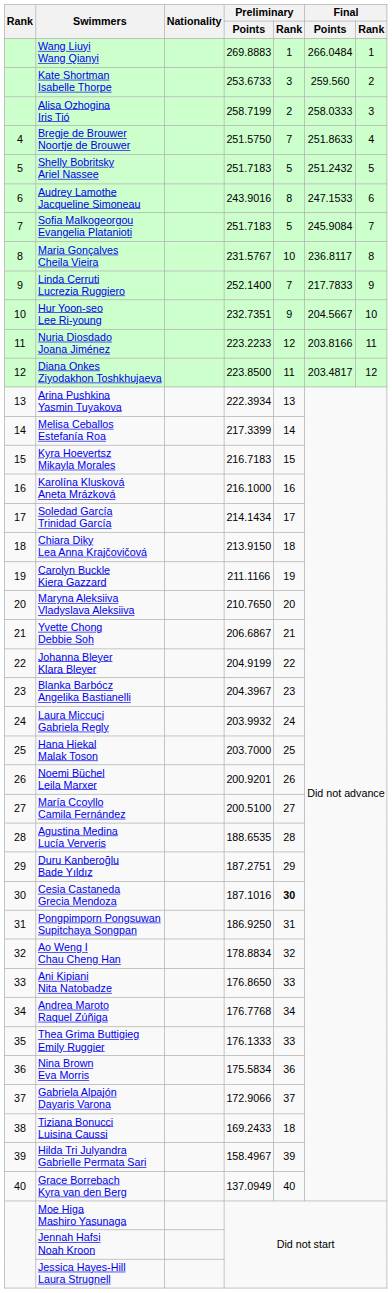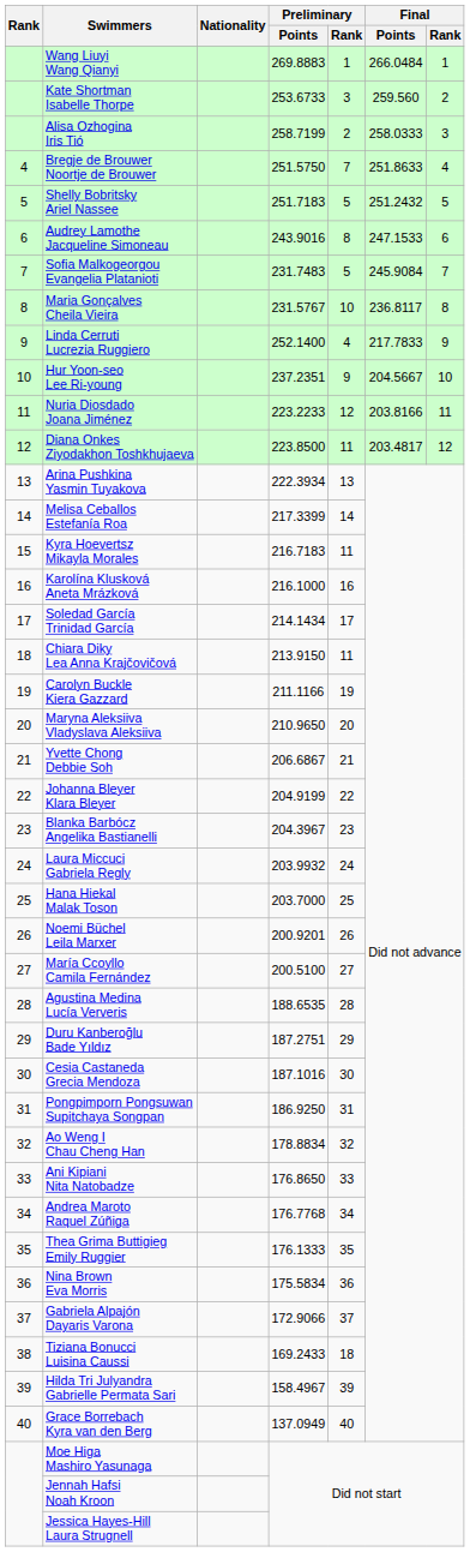Sofia Malkogeorgou Evangelia Platanioti | Preliminary / Points: 251.7183 -> 231.7483
Linda Cerruti Lucrezia Ruggiero | Preliminary / Rank: 7 -> 4
Hur Yoon-seo Lee Ri-young | Preliminary / Points: 232.7351 -> 237.2351
Kyra Hoevertsz Mikayla Morales | Preliminary / Rank: 15 -> 11
Chiara Diky Lea Anna Krajčovičová | Preliminary / Rank: 18 -> 11
Maryna Aleksiiva Vladyslava Aleksiiva | Preliminary / Points: 210.7650 -> 210.9650
Cesia Castaneda Grecia Mendoza | Preliminary / Rank: bold -> normal
Thea Grima Buttigieg Emily Ruggier | Preliminary / Rank: 33 -> 35
